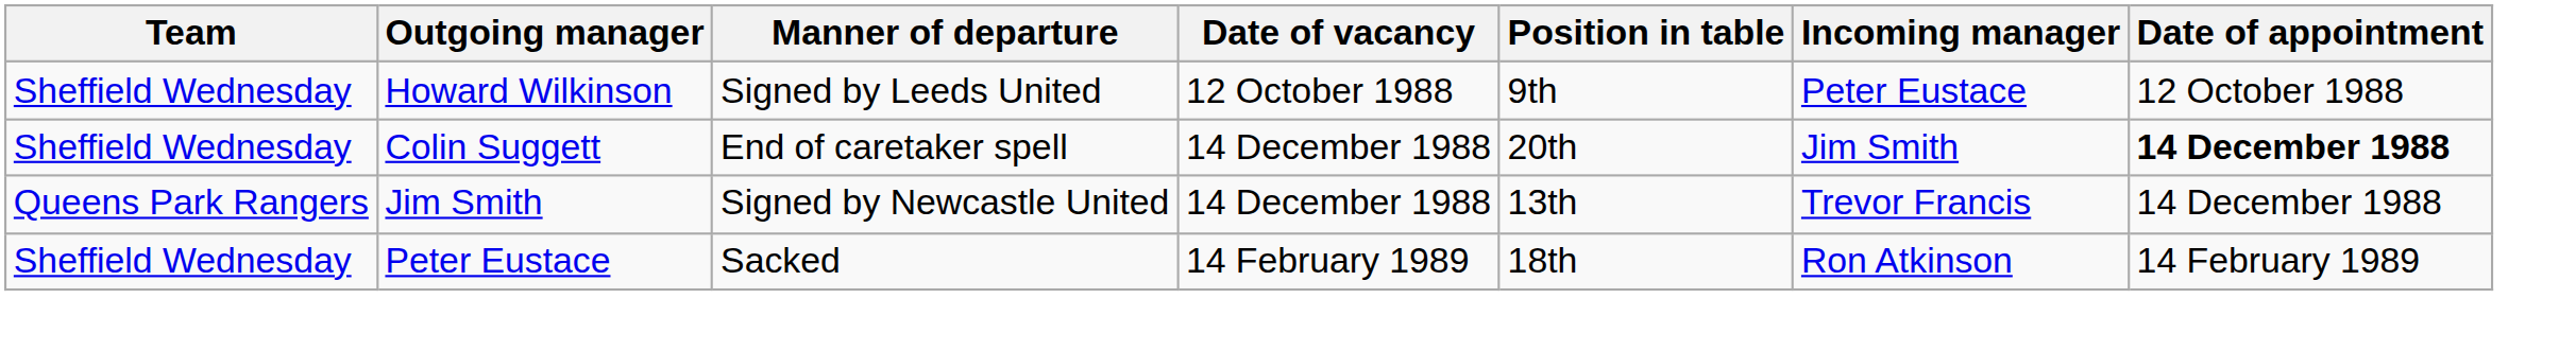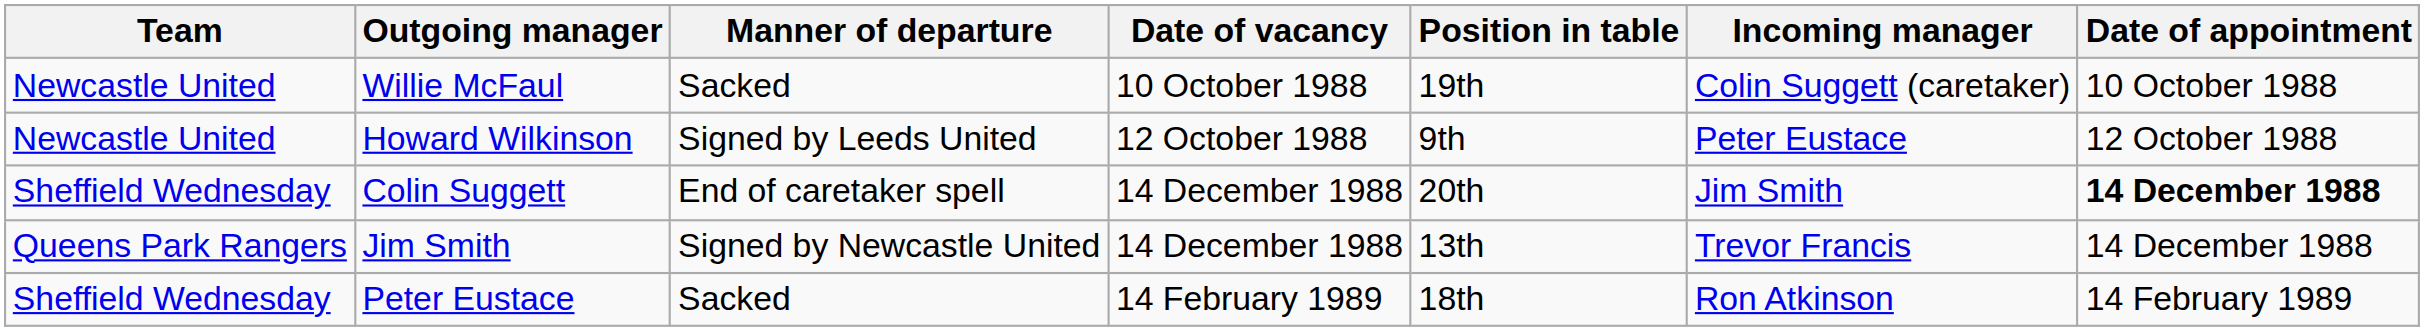+ row: Newcastle United | Willie McFaul | Sacked | 10 October 1988 | 19th | Colin Suggett (caretaker) | 10 October 1988
Howard Wilkinson | Team: Sheffield Wednesday -> Newcastle United
